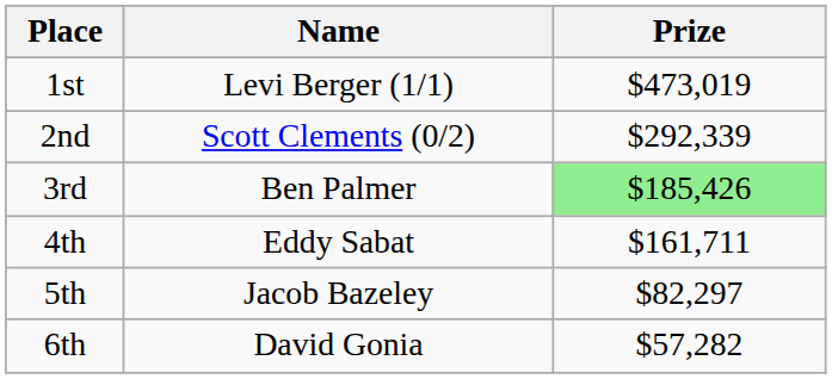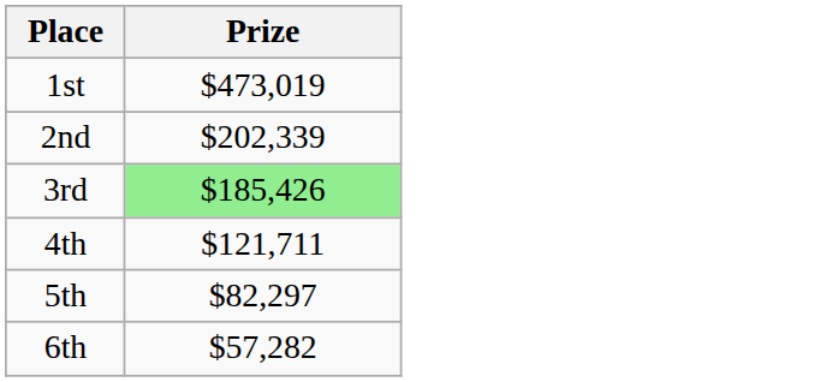- column: Name | Levi Berger (1/1) | Scott Clements (0/2) | Ben Palmer | Eddy Sabat | Jacob Bazeley | David Gonia
2nd | Prize: $292,339 -> $202,339
4th | Prize: $161,711 -> $121,711
